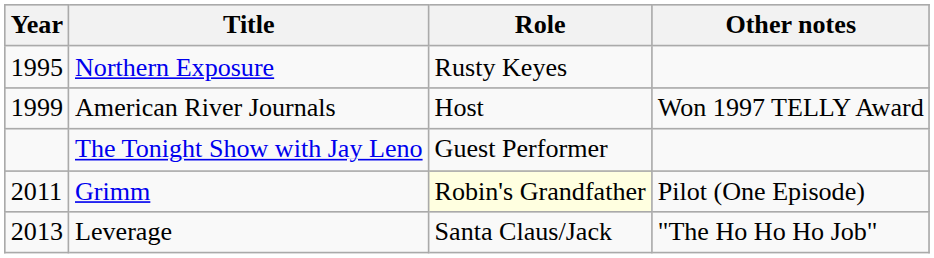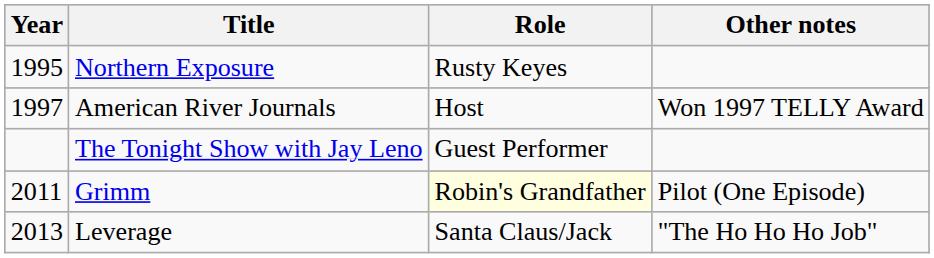American River Journals | Year: 1999 -> 1997
